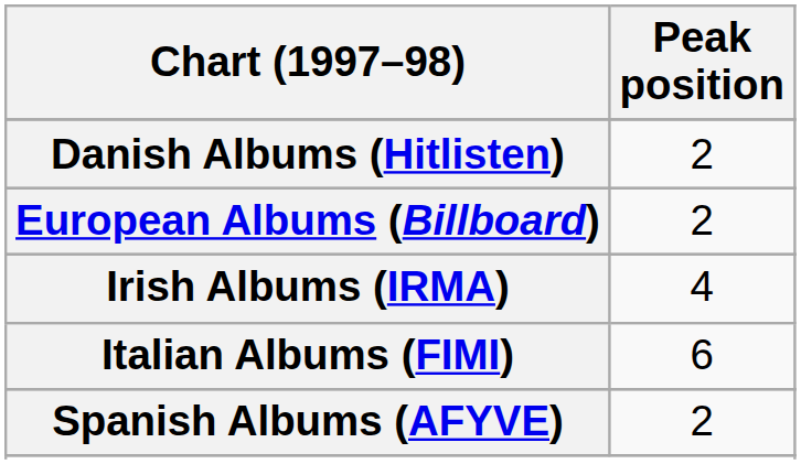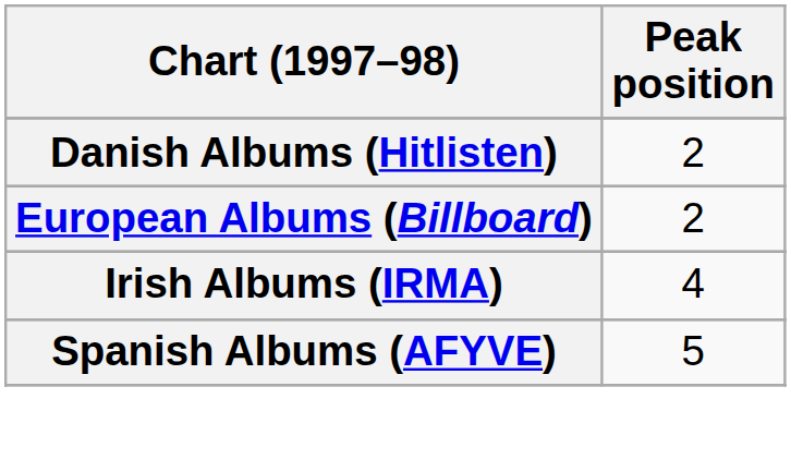- row: Italian Albums (FIMI) | 6
Spanish Albums (AFYVE) | Peak position: 2 -> 5
